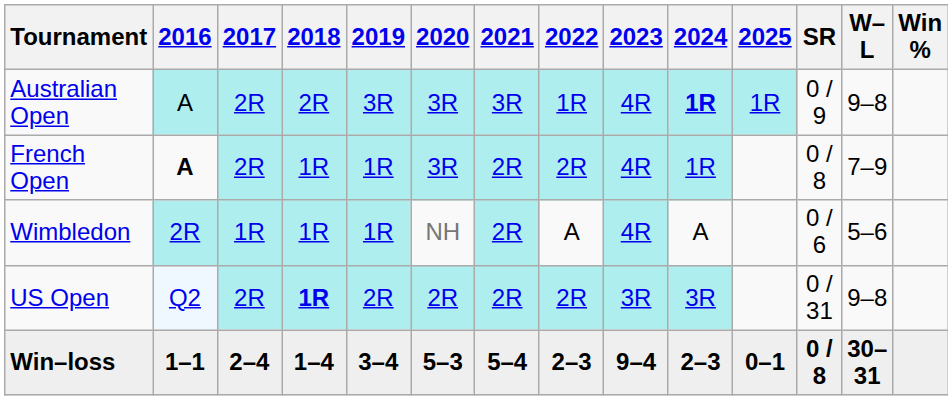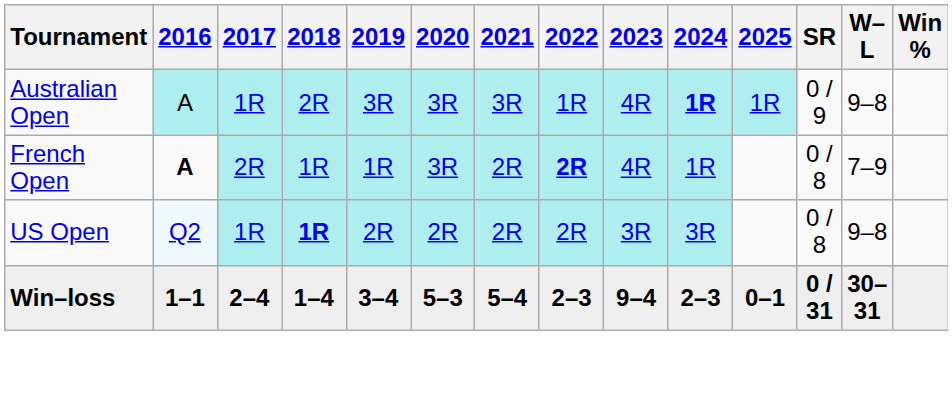Australian Open | 2017: 2R -> 1R
French Open | 2022: normal -> bold
- row: Wimbledon | 2R | 1R | 1R | 1R | NH | 2R | A | 4R | A | 0 / 6 | 5–6
US Open | 2017: 2R -> 1R
US Open | SR: 0 / 31 -> 0 / 8
Win–loss | SR: 0 / 8 -> 0 / 31
